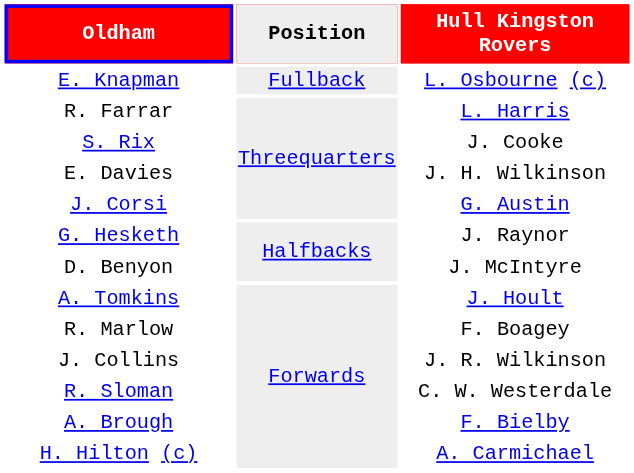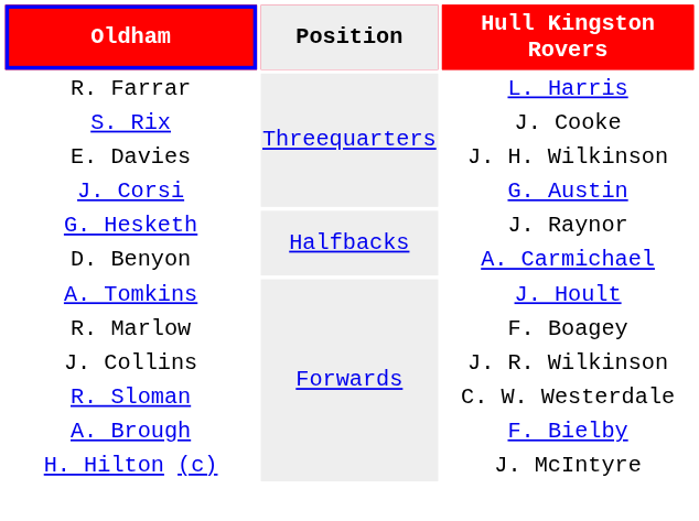- row: E. Knapman | Fullback | L. Osbourne (c)
D. Benyon | Hull Kingston Rovers: J. McIntyre -> A. Carmichael
H. Hilton (c) | Hull Kingston Rovers: A. Carmichael -> J. McIntyre
